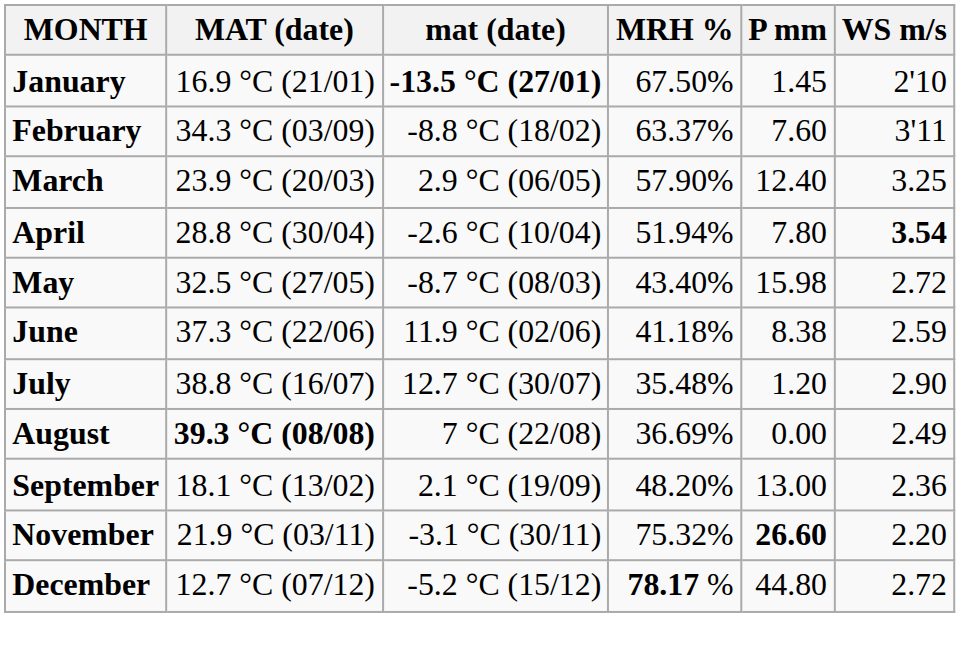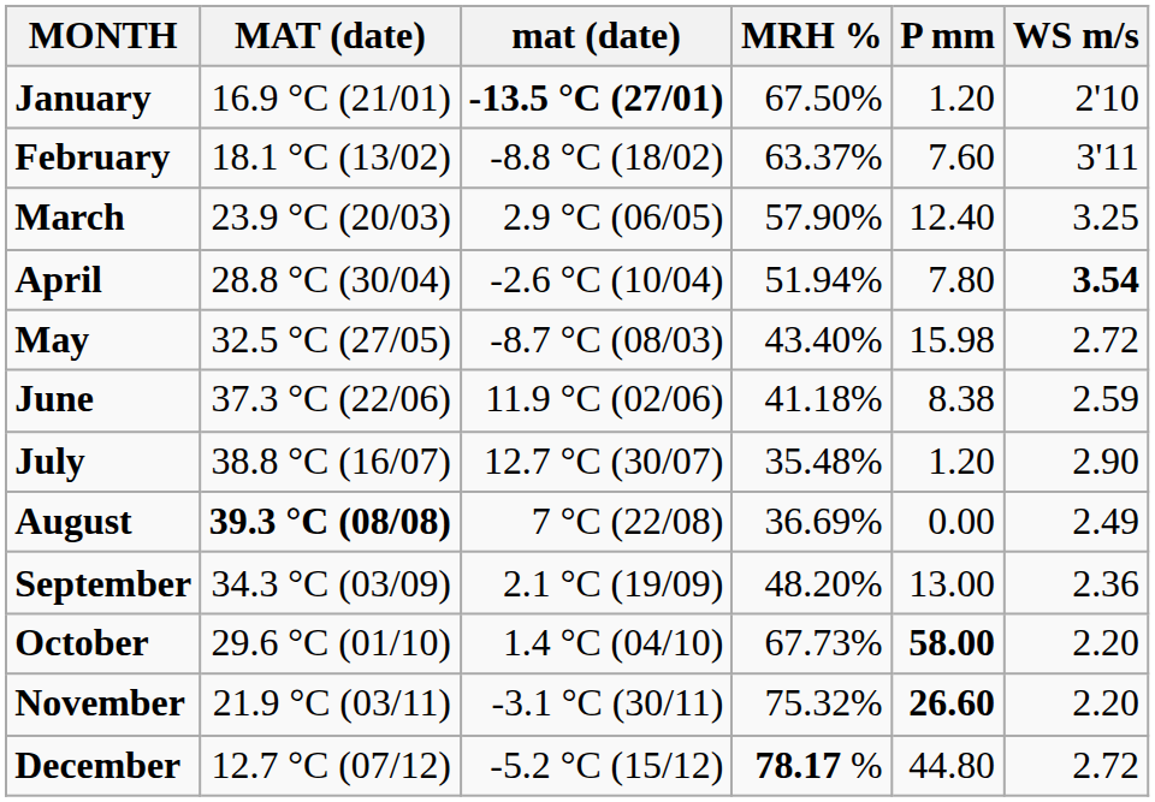January | P mm: 1.45 -> 1.20
February | MAT (date): 34.3 °C (03/09) -> 18.1 °C (13/02)
September | MAT (date): 18.1 °C (13/02) -> 34.3 °C (03/09)
+ row: October | 29.6 °C (01/10) | 1.4 °C (04/10) | 67.73% | 58.00 | 2.20
